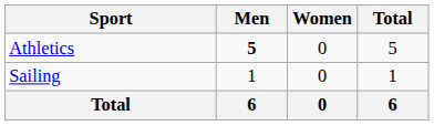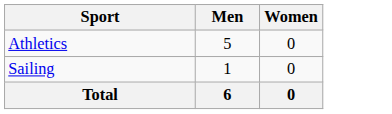- column: Total | 5 | 1 | 6
Athletics | Men: bold -> normal
